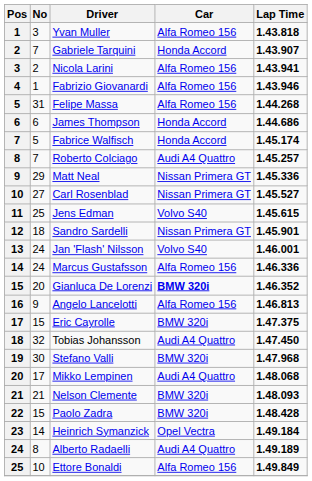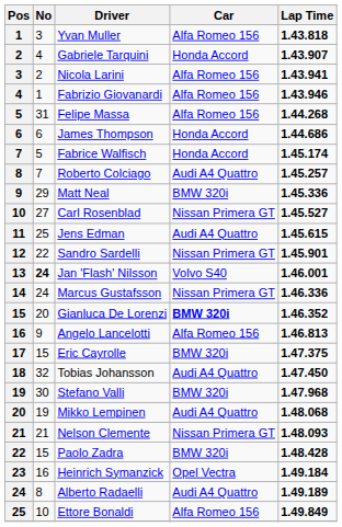Gabriele Tarquini | No: 7 -> 4
Matt Neal | Car: Nissan Primera GT -> BMW 320i
Jens Edman | Car: Volvo S40 -> Audi A4 Quattro
Sandro Sardelli | No: 18 -> 22
Jan 'Flash' Nilsson | No: normal -> bold
Marcus Gustafsson | Car: Alfa Romeo 156 -> Nissan Primera GT
Mikko Lempinen | No: 17 -> 19
Nelson Clemente | Car: BMW 320i -> Nissan Primera GT
Heinrich Symanzick | No: 14 -> 16
